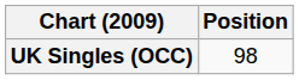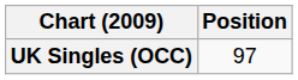UK Singles (OCC) | Position: 98 -> 97
